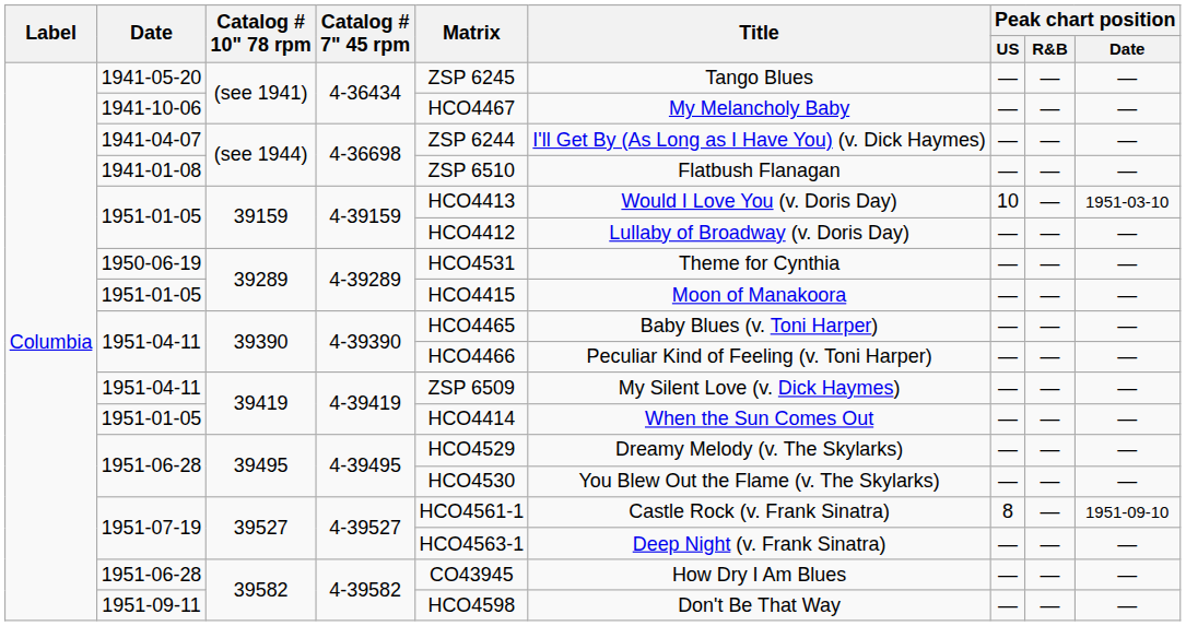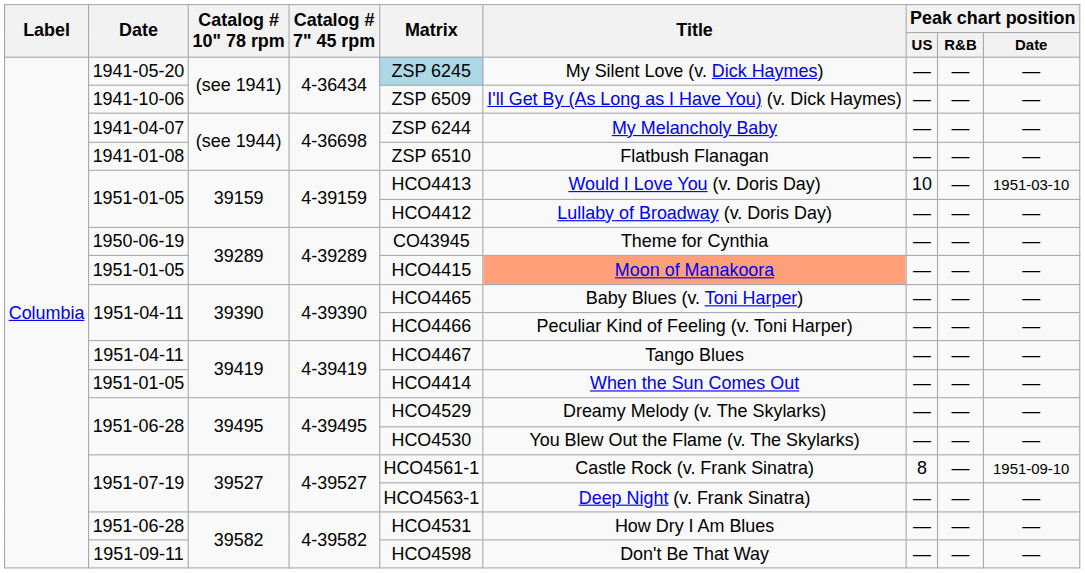1941-05-20 | Matrix: no background -> lightblue background
1941-05-20 | Title: Tango Blues -> My Silent Love (v. Dick Haymes)
1941-10-06 | Matrix: HCO4467 -> ZSP 6509
1941-10-06 | Title: My Melancholy Baby -> I'll Get By (As Long as I Have You) (v. Dick Haymes)
1941-04-07 | Title: I'll Get By (As Long as I Have You) (v. Dick Haymes) -> My Melancholy Baby
1950-06-19 | Matrix: HCO4531 -> CO43945
1951-01-05 / 39289 | Title: no background -> lightsalmon background
1951-04-11 / 39419 | Matrix: ZSP 6509 -> HCO4467
1951-04-11 / 39419 | Title: My Silent Love (v. Dick Haymes) -> Tango Blues
1951-06-28 / 39582 | Matrix: CO43945 -> HCO4531
